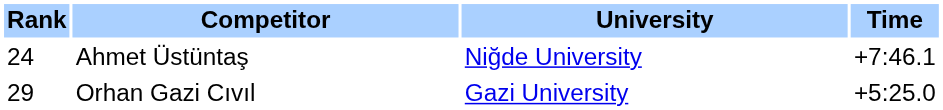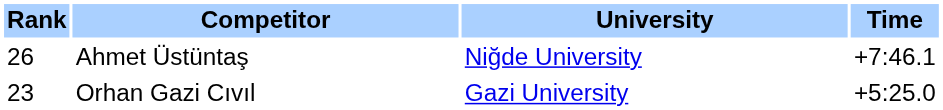Ahmet Üstüntaş | Rank: 24 -> 26
Orhan Gazi Cıvıl | Rank: 29 -> 23
